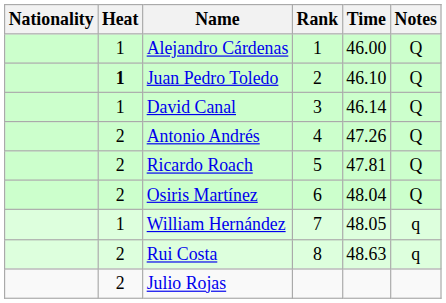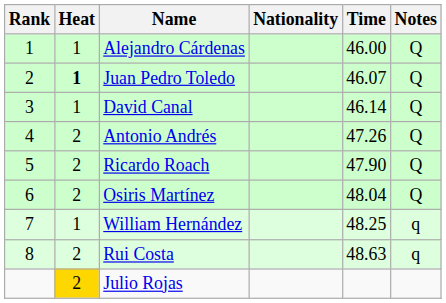columns swapped: Rank <-> Nationality
Juan Pedro Toledo | Time: 46.10 -> 46.07
Ricardo Roach | Time: 47.81 -> 47.90
William Hernández | Time: 48.05 -> 48.25
Julio Rojas | Heat: no background -> gold background
